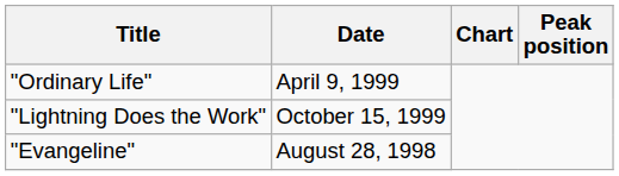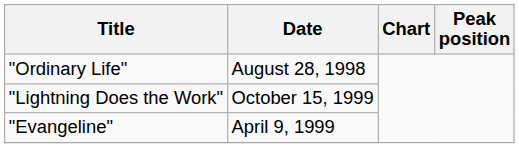"Ordinary Life" | Date: April 9, 1999 -> August 28, 1998
"Evangeline" | Date: August 28, 1998 -> April 9, 1999
